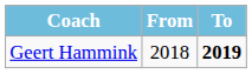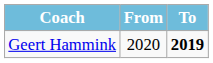Geert Hammink | From: 2018 -> 2020
